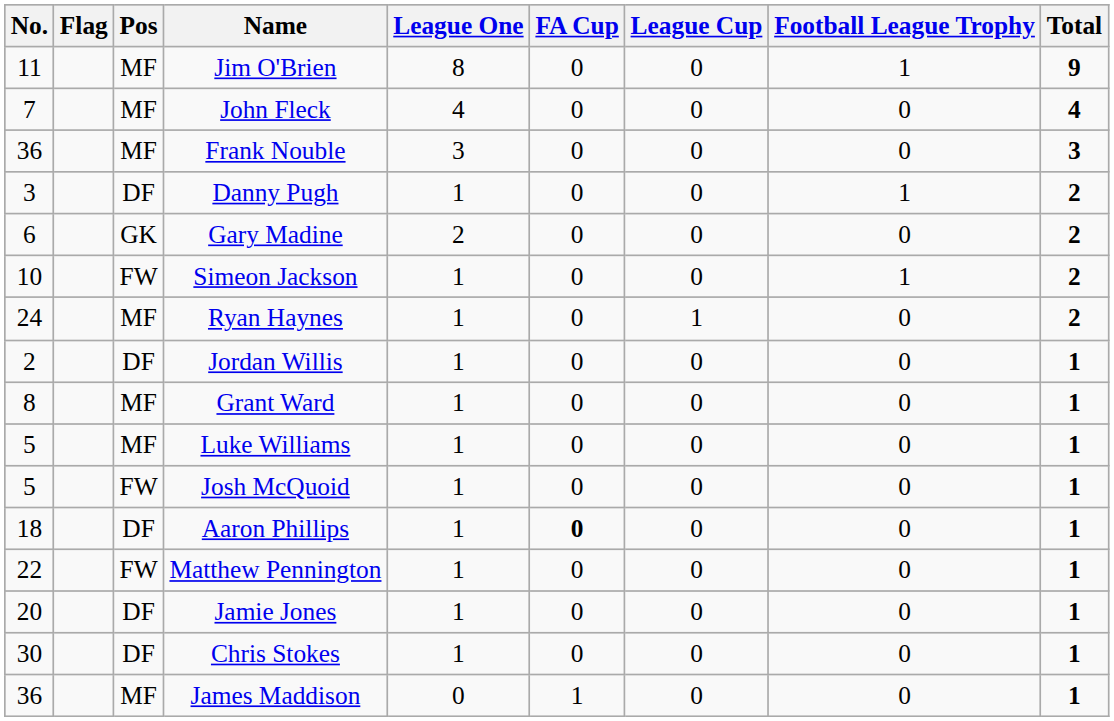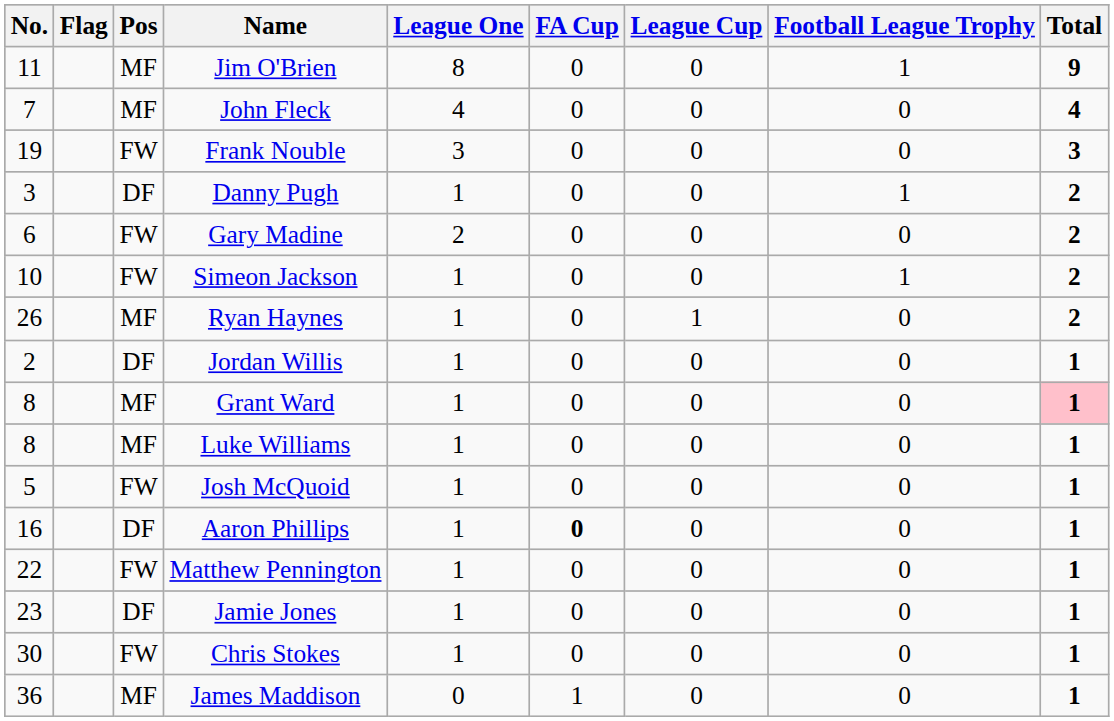Frank Nouble | No.: 36 -> 19
Frank Nouble | Pos: MF -> FW
Gary Madine | Pos: GK -> FW
Ryan Haynes | No.: 24 -> 26
Grant Ward | Total: no background -> pink background
Luke Williams | No.: 5 -> 8
Aaron Phillips | No.: 18 -> 16
Jamie Jones | No.: 20 -> 23
Chris Stokes | Pos: DF -> FW
